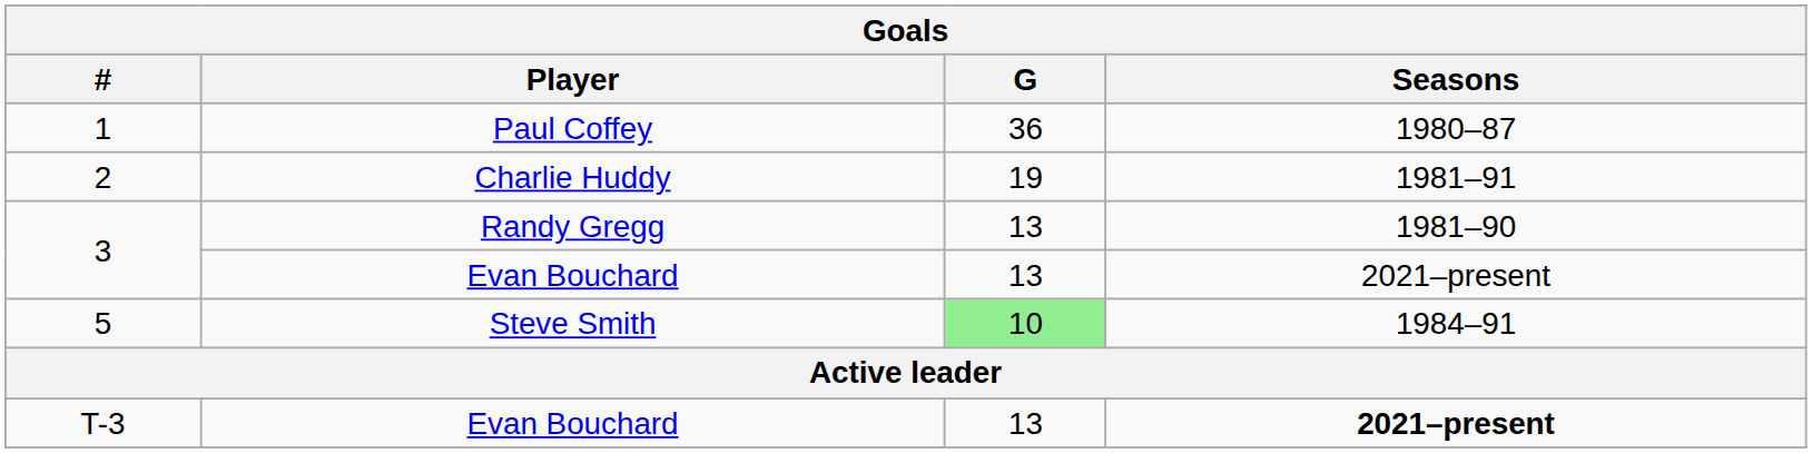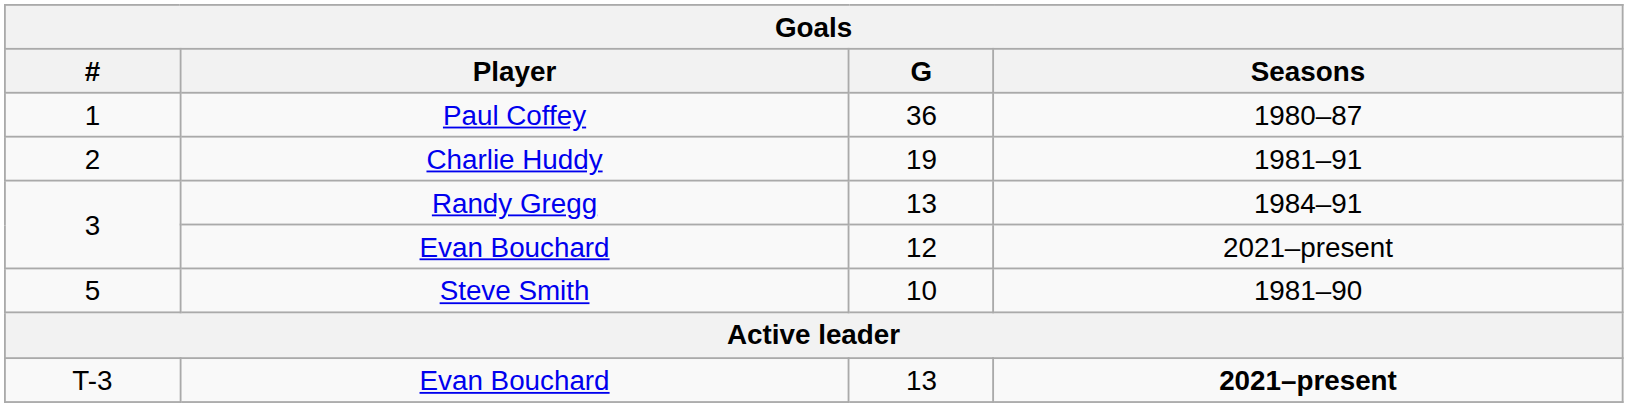3 / Randy Gregg | Seasons: 1981–90 -> 1984–91
3 / Evan Bouchard | G: 13 -> 12
5 | G: lightgreen background -> no background
5 | Seasons: 1984–91 -> 1981–90
